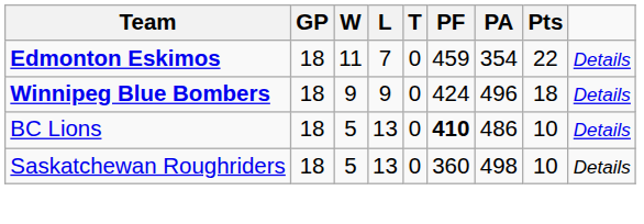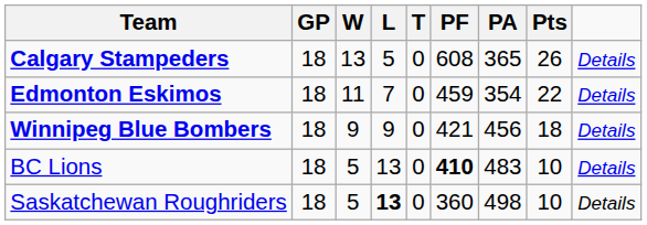+ row: Calgary Stampeders | 18 | 13 | 5 | 0 | 608 | 365 | 26 | Details
Winnipeg Blue Bombers | PF: 424 -> 421
Winnipeg Blue Bombers | PA: 496 -> 456
BC Lions | PA: 486 -> 483
Saskatchewan Roughriders | L: normal -> bold
